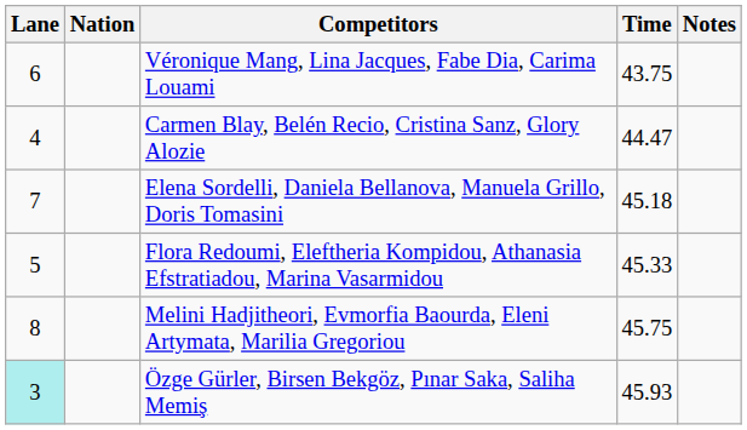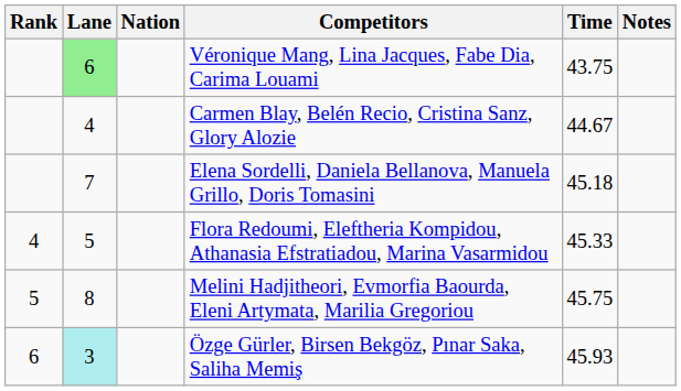+ column: Rank | 4 | 5 | 6
Véronique Mang, Lina Jacques, Fabe Dia, Carima Louami | Lane: no background -> lightgreen background
Carmen Blay, Belén Recio, Cristina Sanz, Glory Alozie | Time: 44.47 -> 44.67
